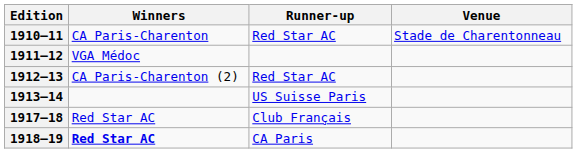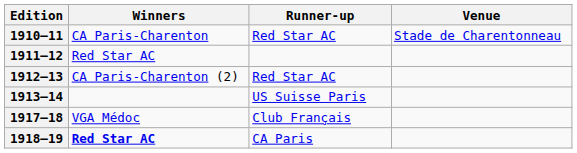1911–12 | Winners: VGA Médoc -> Red Star AC
1917–18 | Winners: Red Star AC -> VGA Médoc
